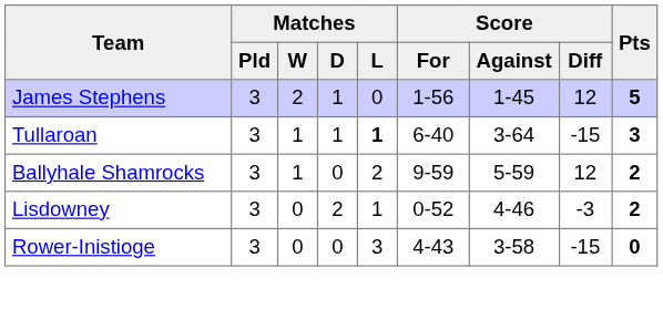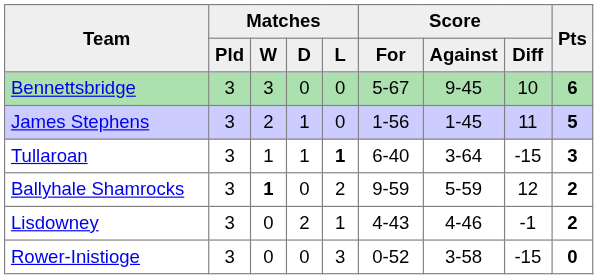+ row: Bennettsbridge | 3 | 3 | 0 | 0 | 5-67 | 9-45 | 10 | 6
James Stephens | Score / Diff: 12 -> 11
Ballyhale Shamrocks | Matches / W: normal -> bold
Lisdowney | Score / For: 0-52 -> 4-43
Lisdowney | Score / Diff: -3 -> -1
Rower-Inistioge | Score / For: 4-43 -> 0-52
